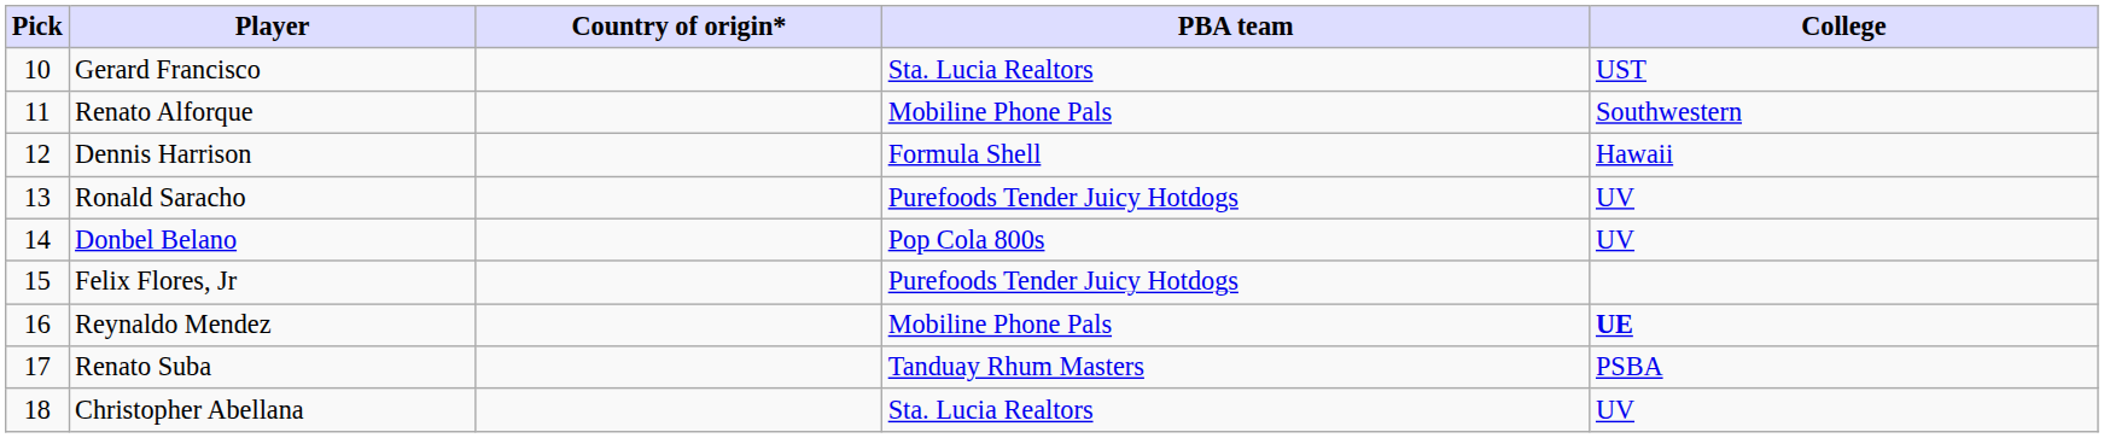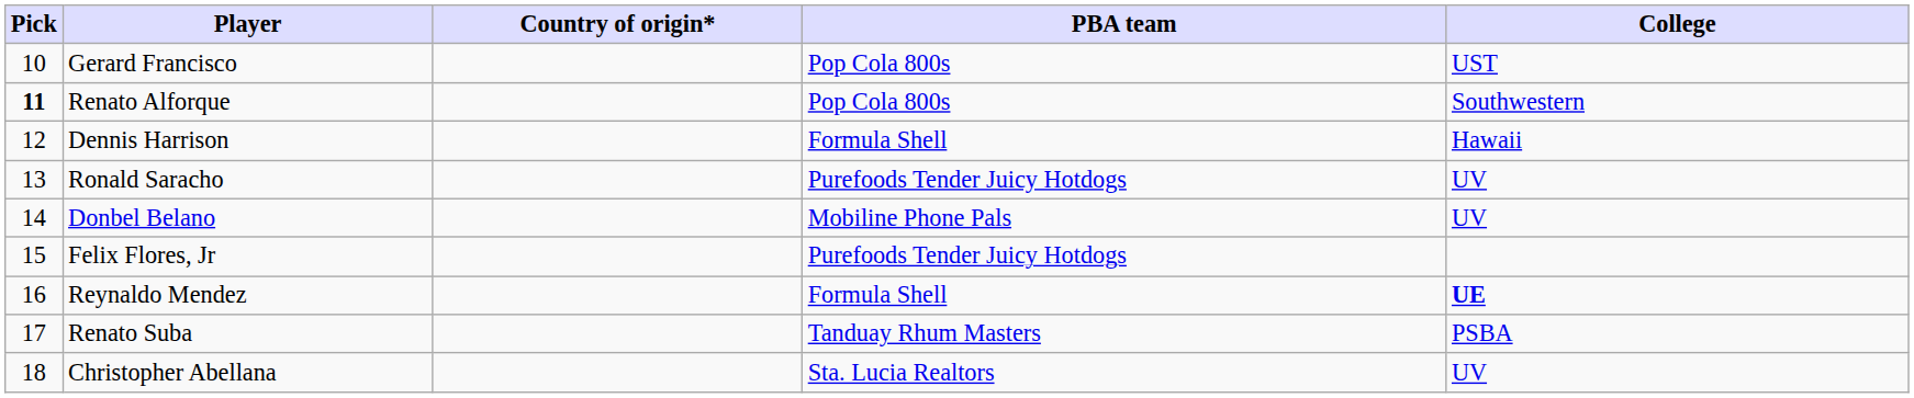Gerard Francisco | PBA team: Sta. Lucia Realtors -> Pop Cola 800s
Renato Alforque | Pick: normal -> bold
Renato Alforque | PBA team: Mobiline Phone Pals -> Pop Cola 800s
Donbel Belano | PBA team: Pop Cola 800s -> Mobiline Phone Pals
Reynaldo Mendez | PBA team: Mobiline Phone Pals -> Formula Shell
